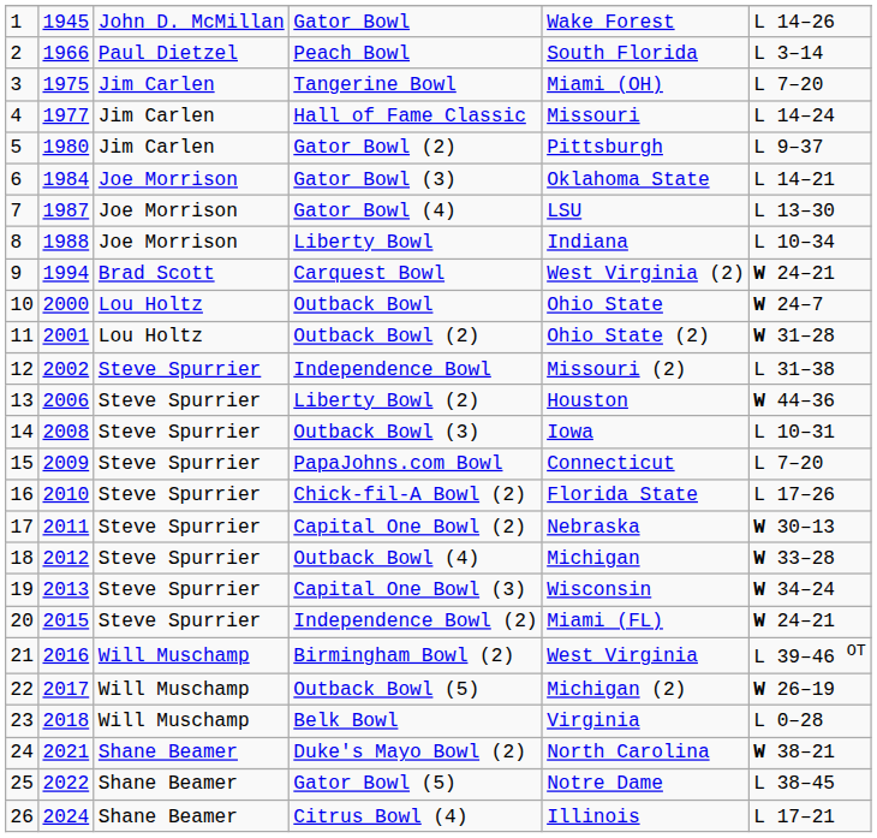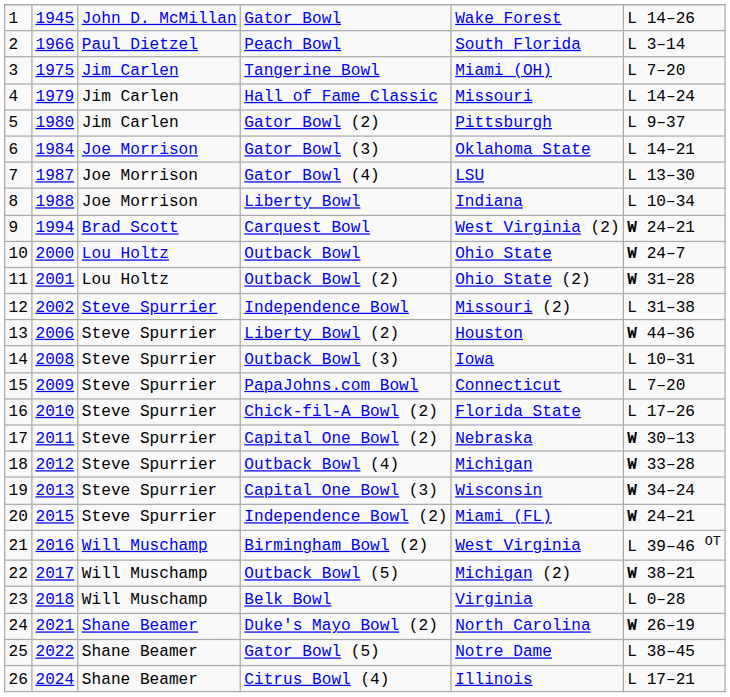Hall of Fame Classic | column 2: 1977 -> 1979
Outback Bowl (5) | column 6: W 26–19 -> W 38–21
Duke's Mayo Bowl (2) | column 6: W 38–21 -> W 26–19
